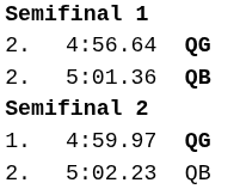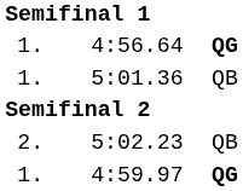4:56.64 | column 1: 2. -> 1.
5:01.36 | column 1: 2. -> 1.
5:01.36 | column 4: bold -> normal
rows swapped: 4:59.97 <-> 5:02.23
